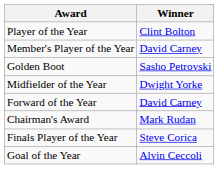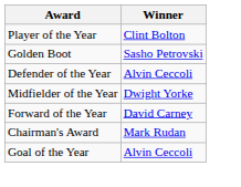- row: Member's Player of the Year | David Carney
+ row: Defender of the Year | Alvin Ceccoli
- row: Finals Player of the Year | Steve Corica
